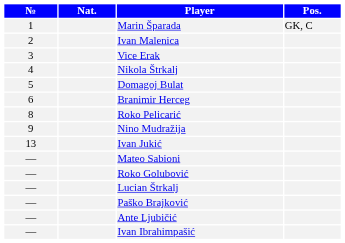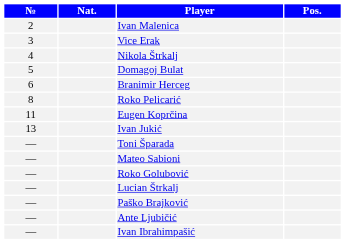- row: 1 | Marin Šparada | GK, C
- row: 9 | Nino Mudražija
+ row: 11 | Eugen Koprčina
+ row: — | Toni Šparada
